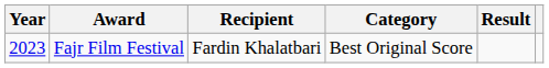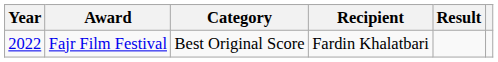columns swapped: Category <-> Recipient
Fajr Film Festival | Year: 2023 -> 2022
